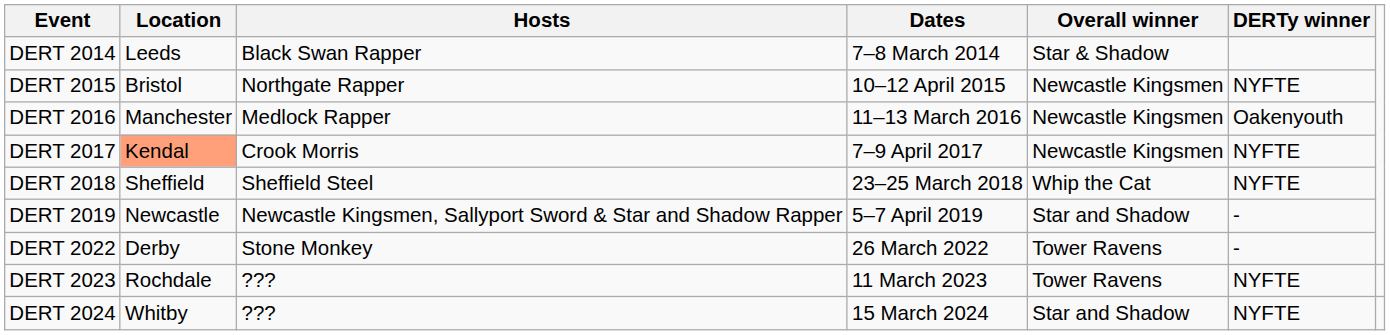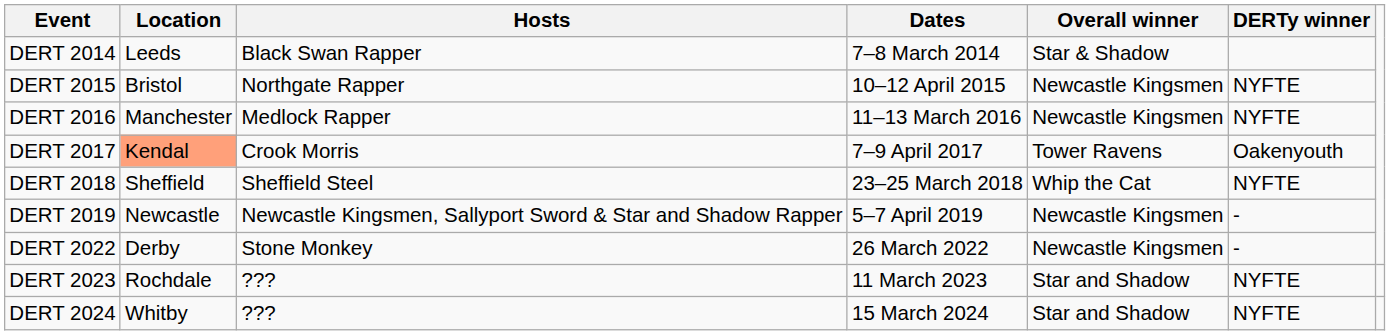DERT 2016 | DERTy winner: Oakenyouth -> NYFTE
DERT 2017 | Overall winner: Newcastle Kingsmen -> Tower Ravens
DERT 2017 | DERTy winner: NYFTE -> Oakenyouth
DERT 2019 | Overall winner: Star and Shadow -> Newcastle Kingsmen
DERT 2022 | Overall winner: Tower Ravens -> Newcastle Kingsmen
DERT 2023 | Overall winner: Tower Ravens -> Star and Shadow
